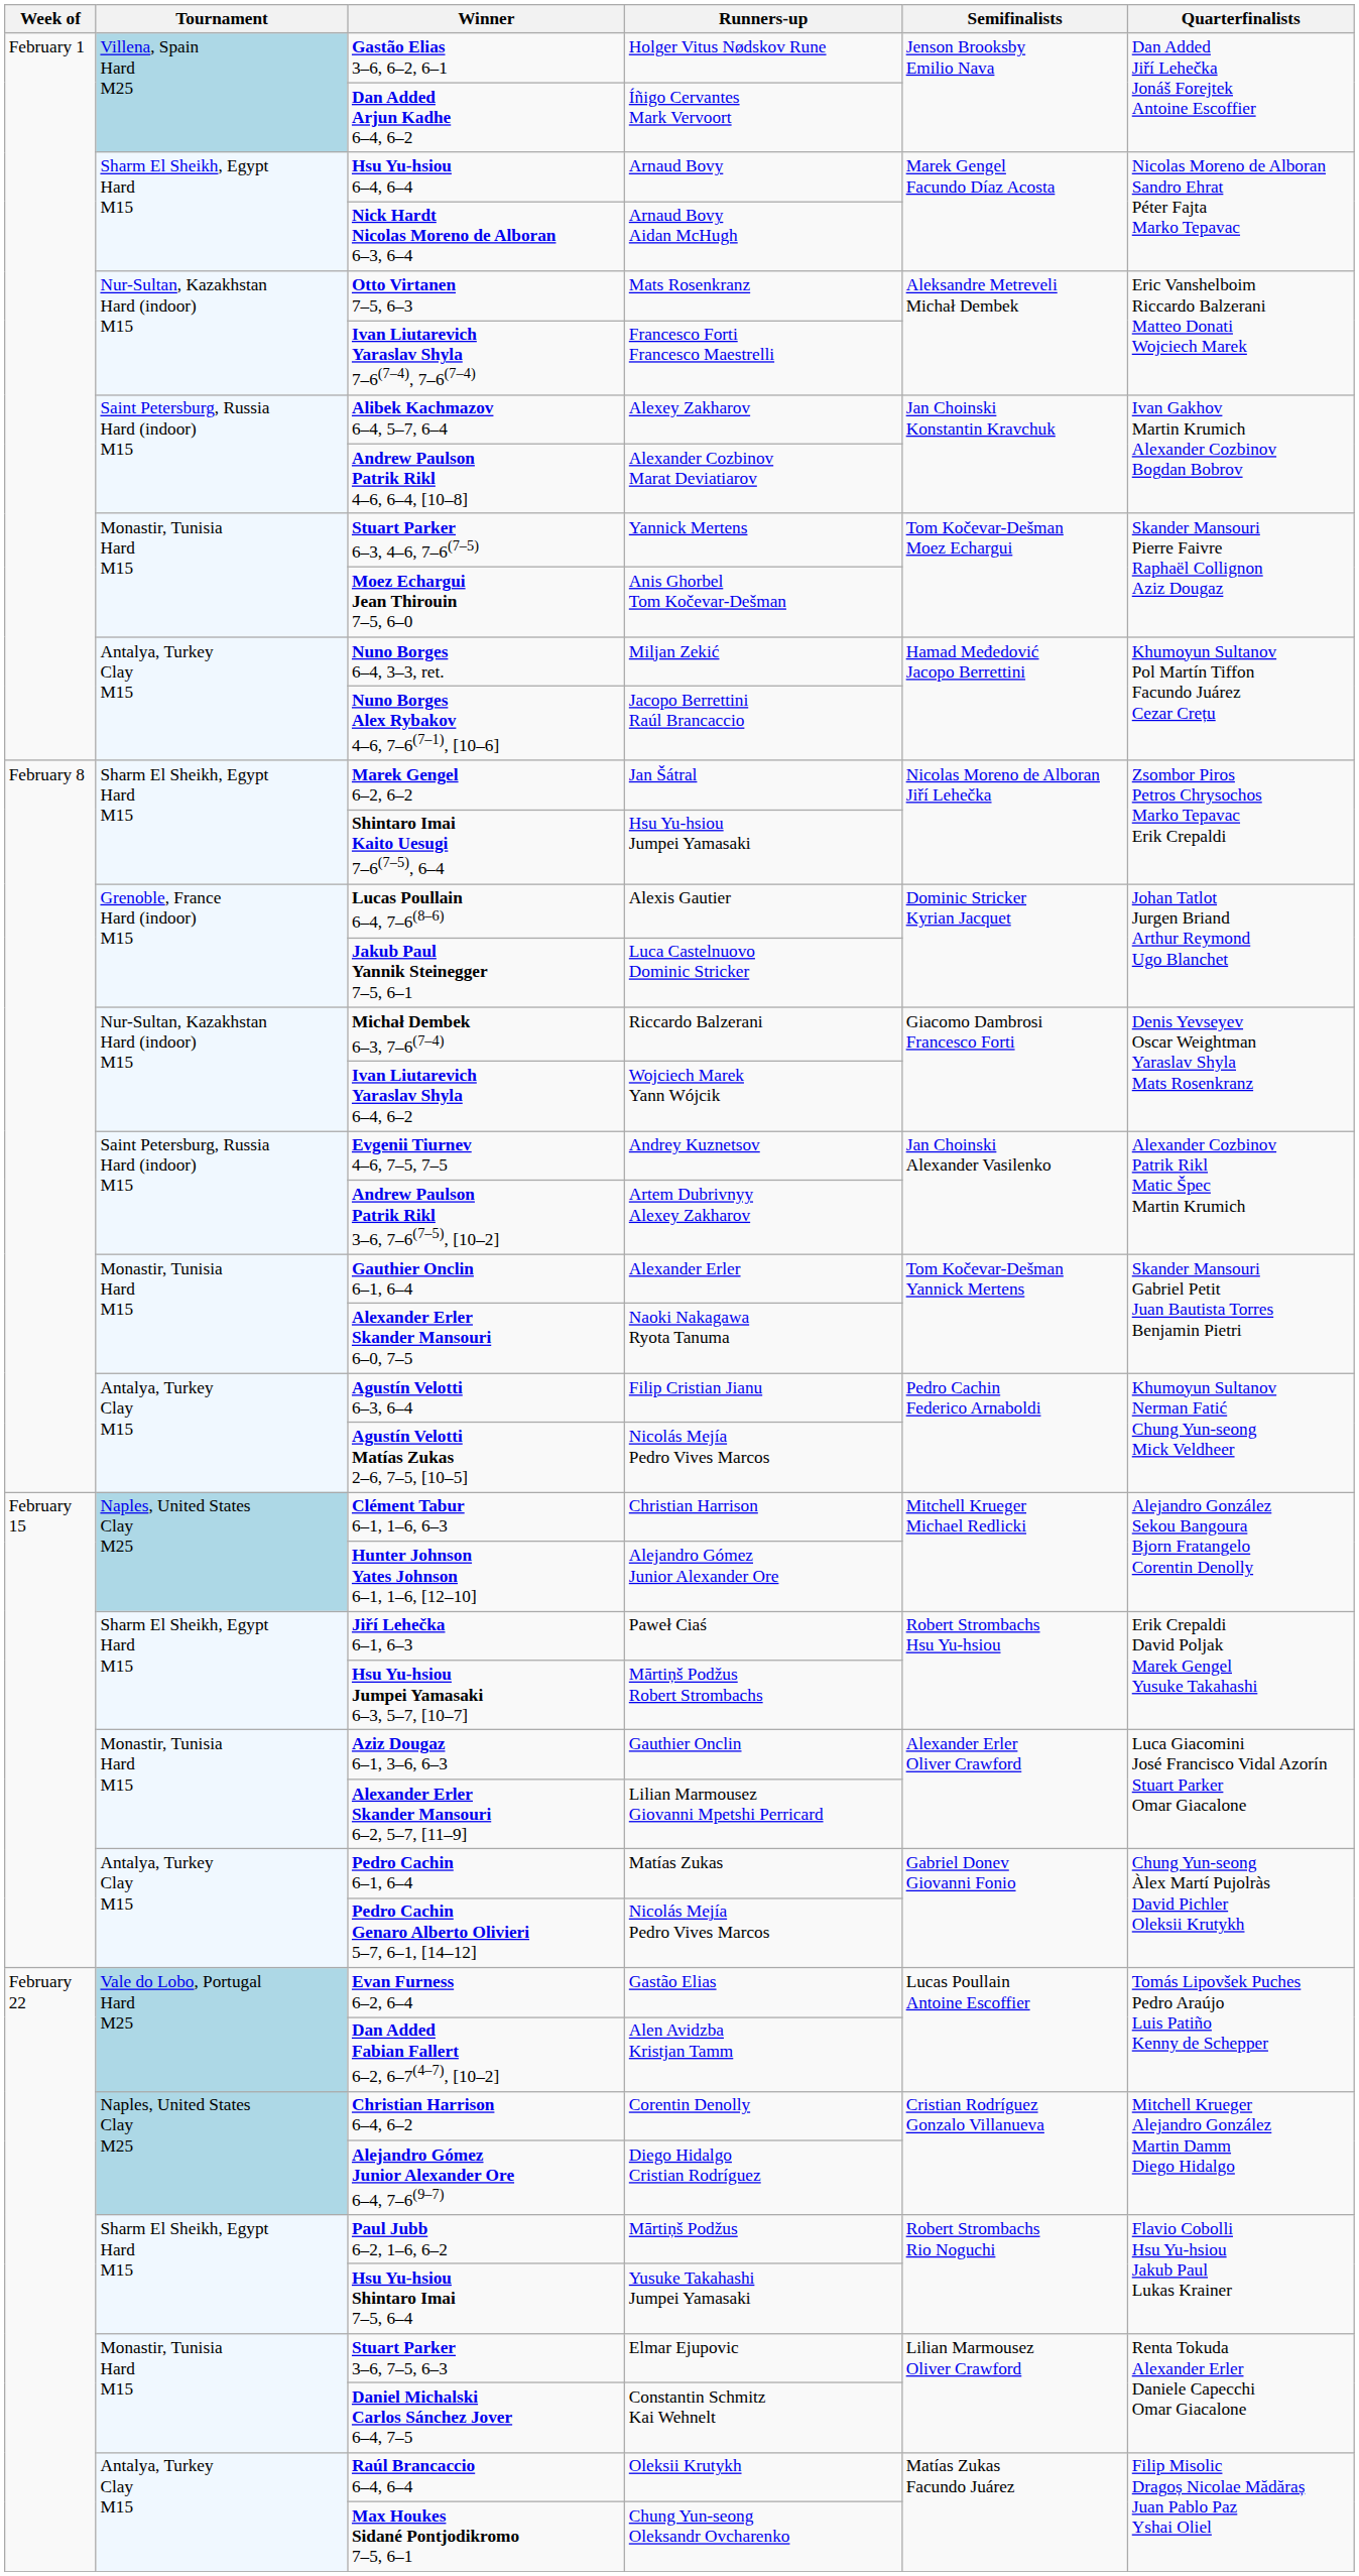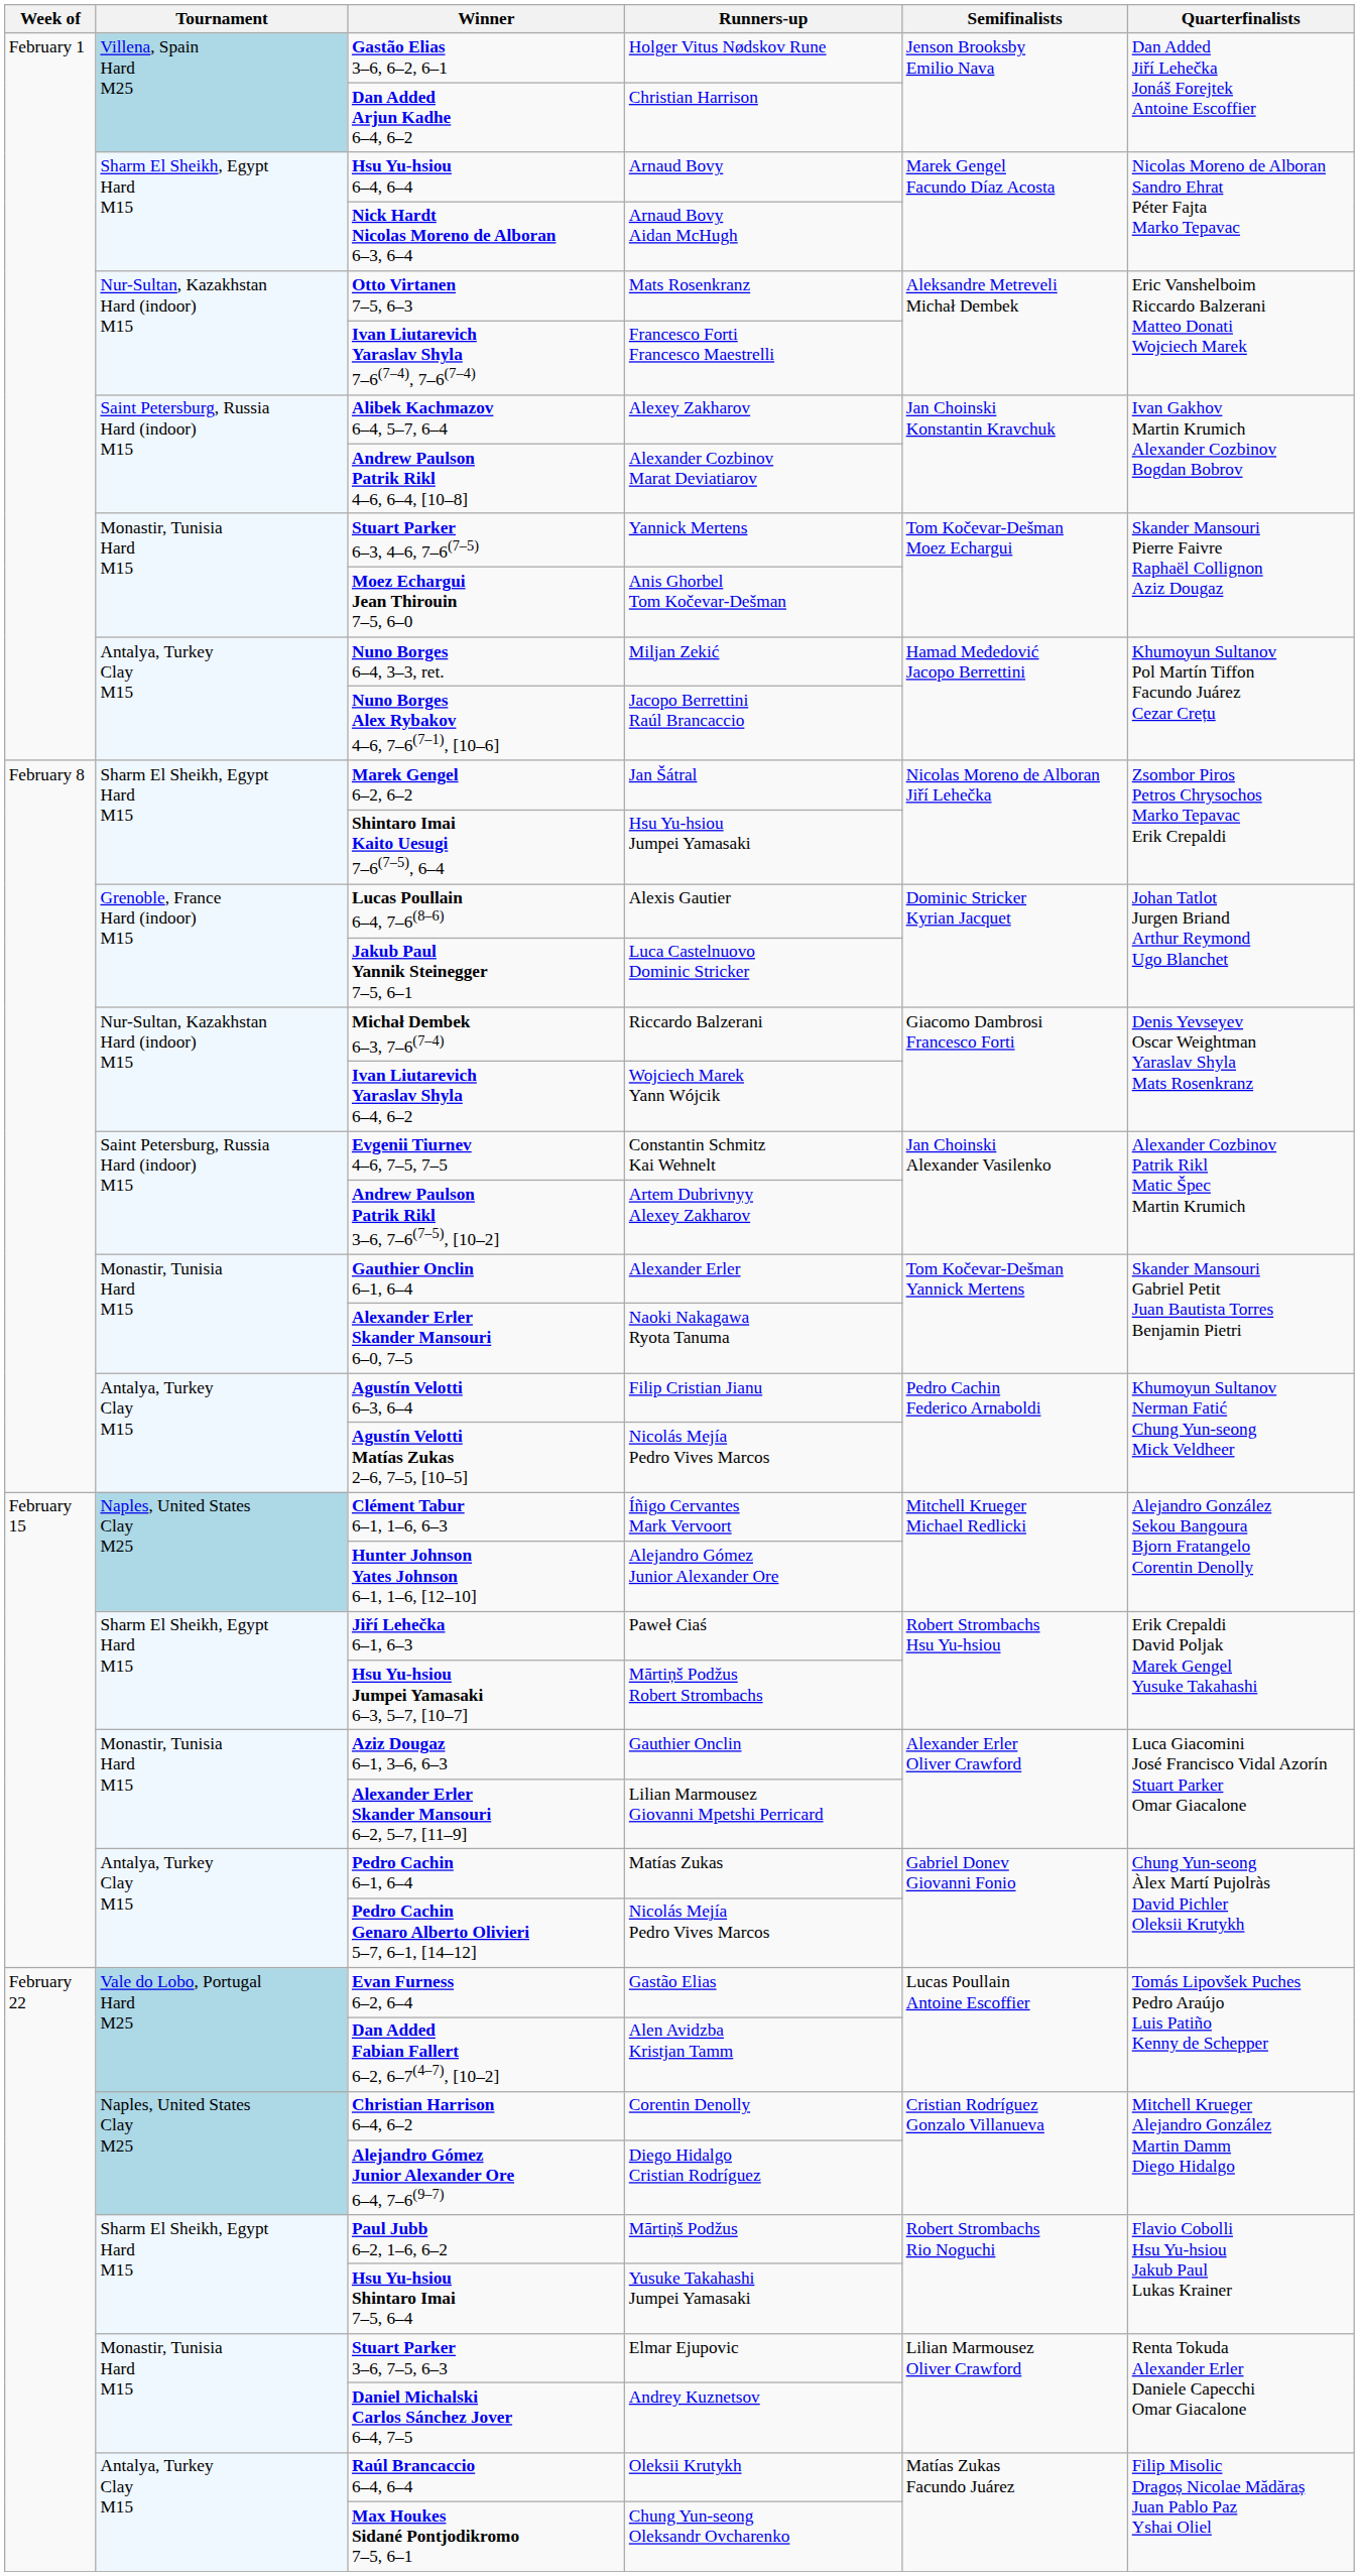Dan Added Arjun Kadhe 6–4, 6–2 | Runners-up: Íñigo Cervantes Mark Vervoort -> Christian Harrison
Evgenii Tiurnev 4–6, 7–5, 7–5 | Runners-up: Andrey Kuznetsov -> Constantin Schmitz Kai Wehnelt
Clément Tabur 6–1, 1–6, 6–3 | Runners-up: Christian Harrison -> Íñigo Cervantes Mark Vervoort
Daniel Michalski Carlos Sánchez Jover 6–4, 7–5 | Runners-up: Constantin Schmitz Kai Wehnelt -> Andrey Kuznetsov
